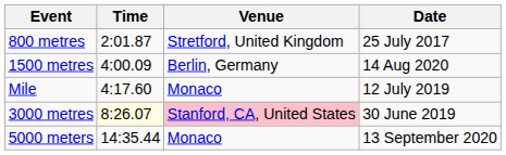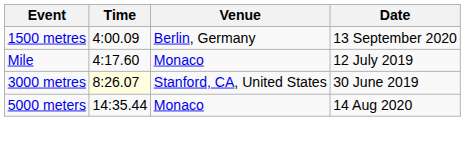- row: 800 metres | 2:01.87 | Stretford, United Kingdom | 25 July 2017
1500 metres | Date: 14 Aug 2020 -> 13 September 2020
3000 metres | Venue: pink background -> no background
5000 meters | Date: 13 September 2020 -> 14 Aug 2020
